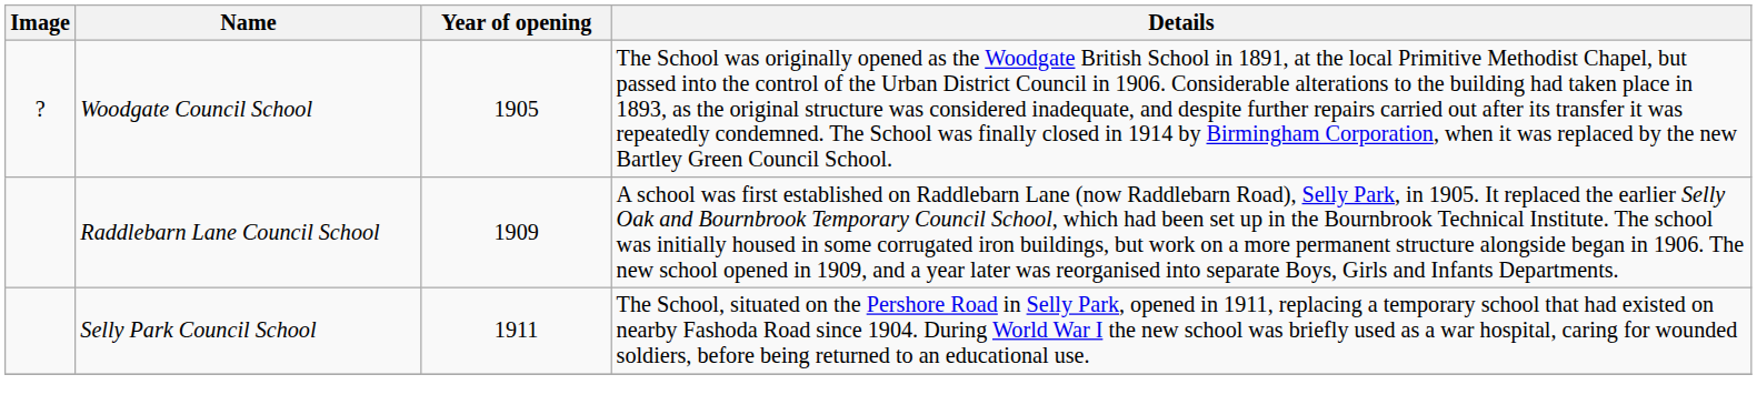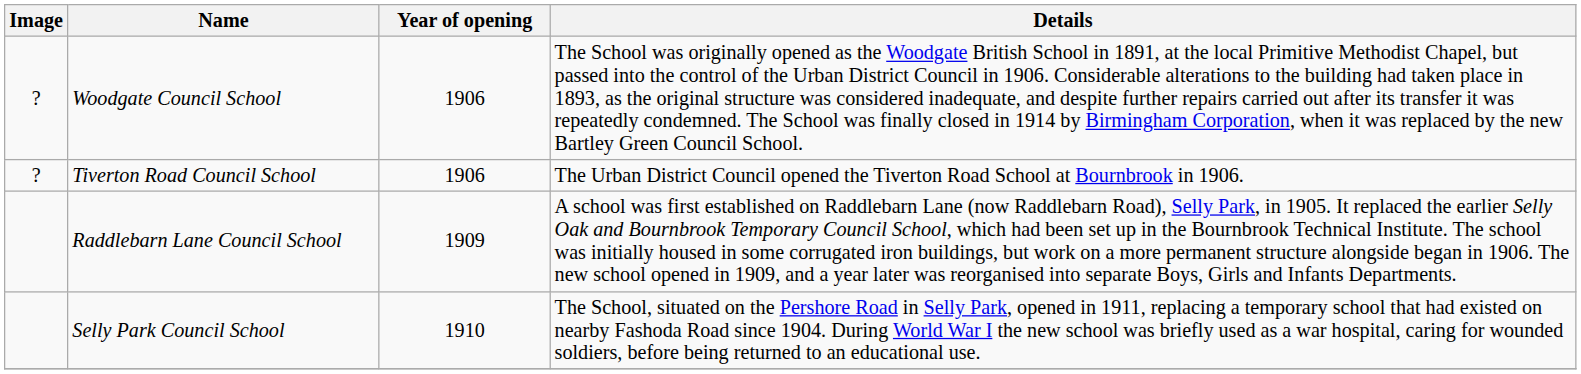Woodgate Council School | Year of opening: 1905 -> 1906
+ row: ? | Tiverton Road Council School | 1906 | The Urban District Council opened the Tiverton Road School at Bournbrook in 1906.
Selly Park Council School | Year of opening: 1911 -> 1910
